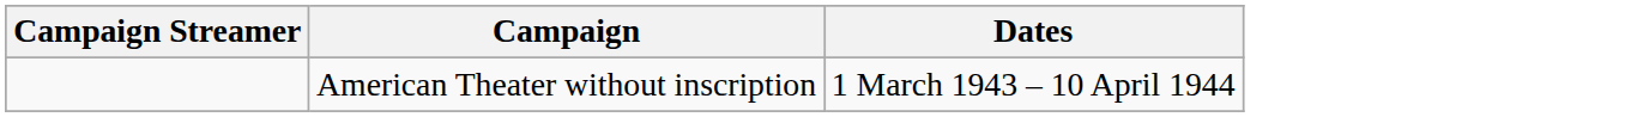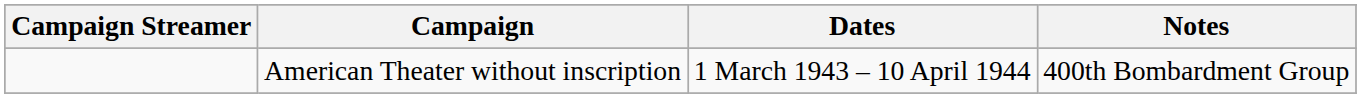+ column: Notes | 400th Bombardment Group
